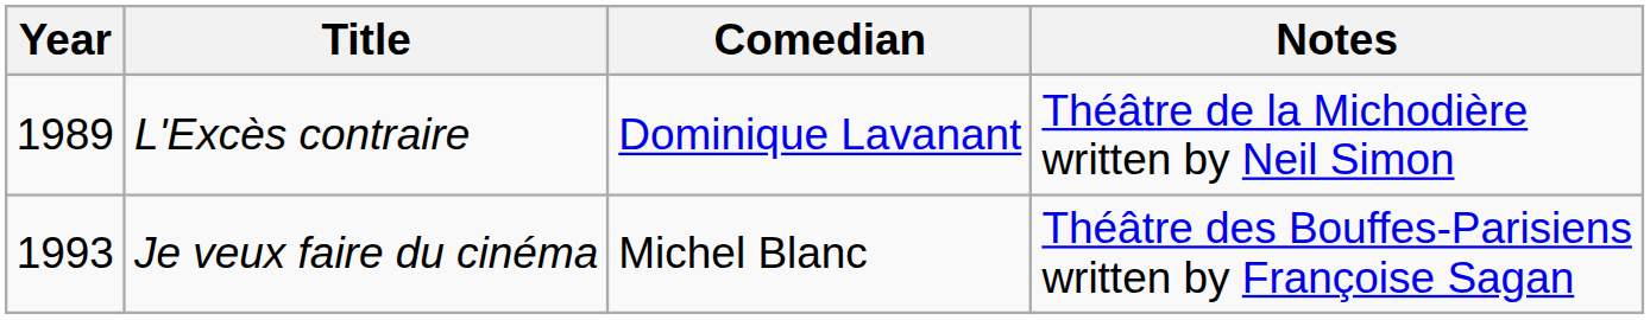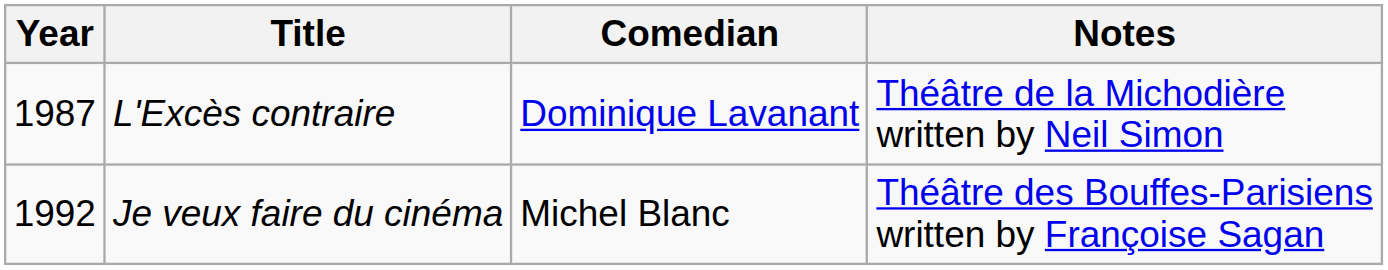L'Excès contraire | Year: 1989 -> 1987
Je veux faire du cinéma | Year: 1993 -> 1992
